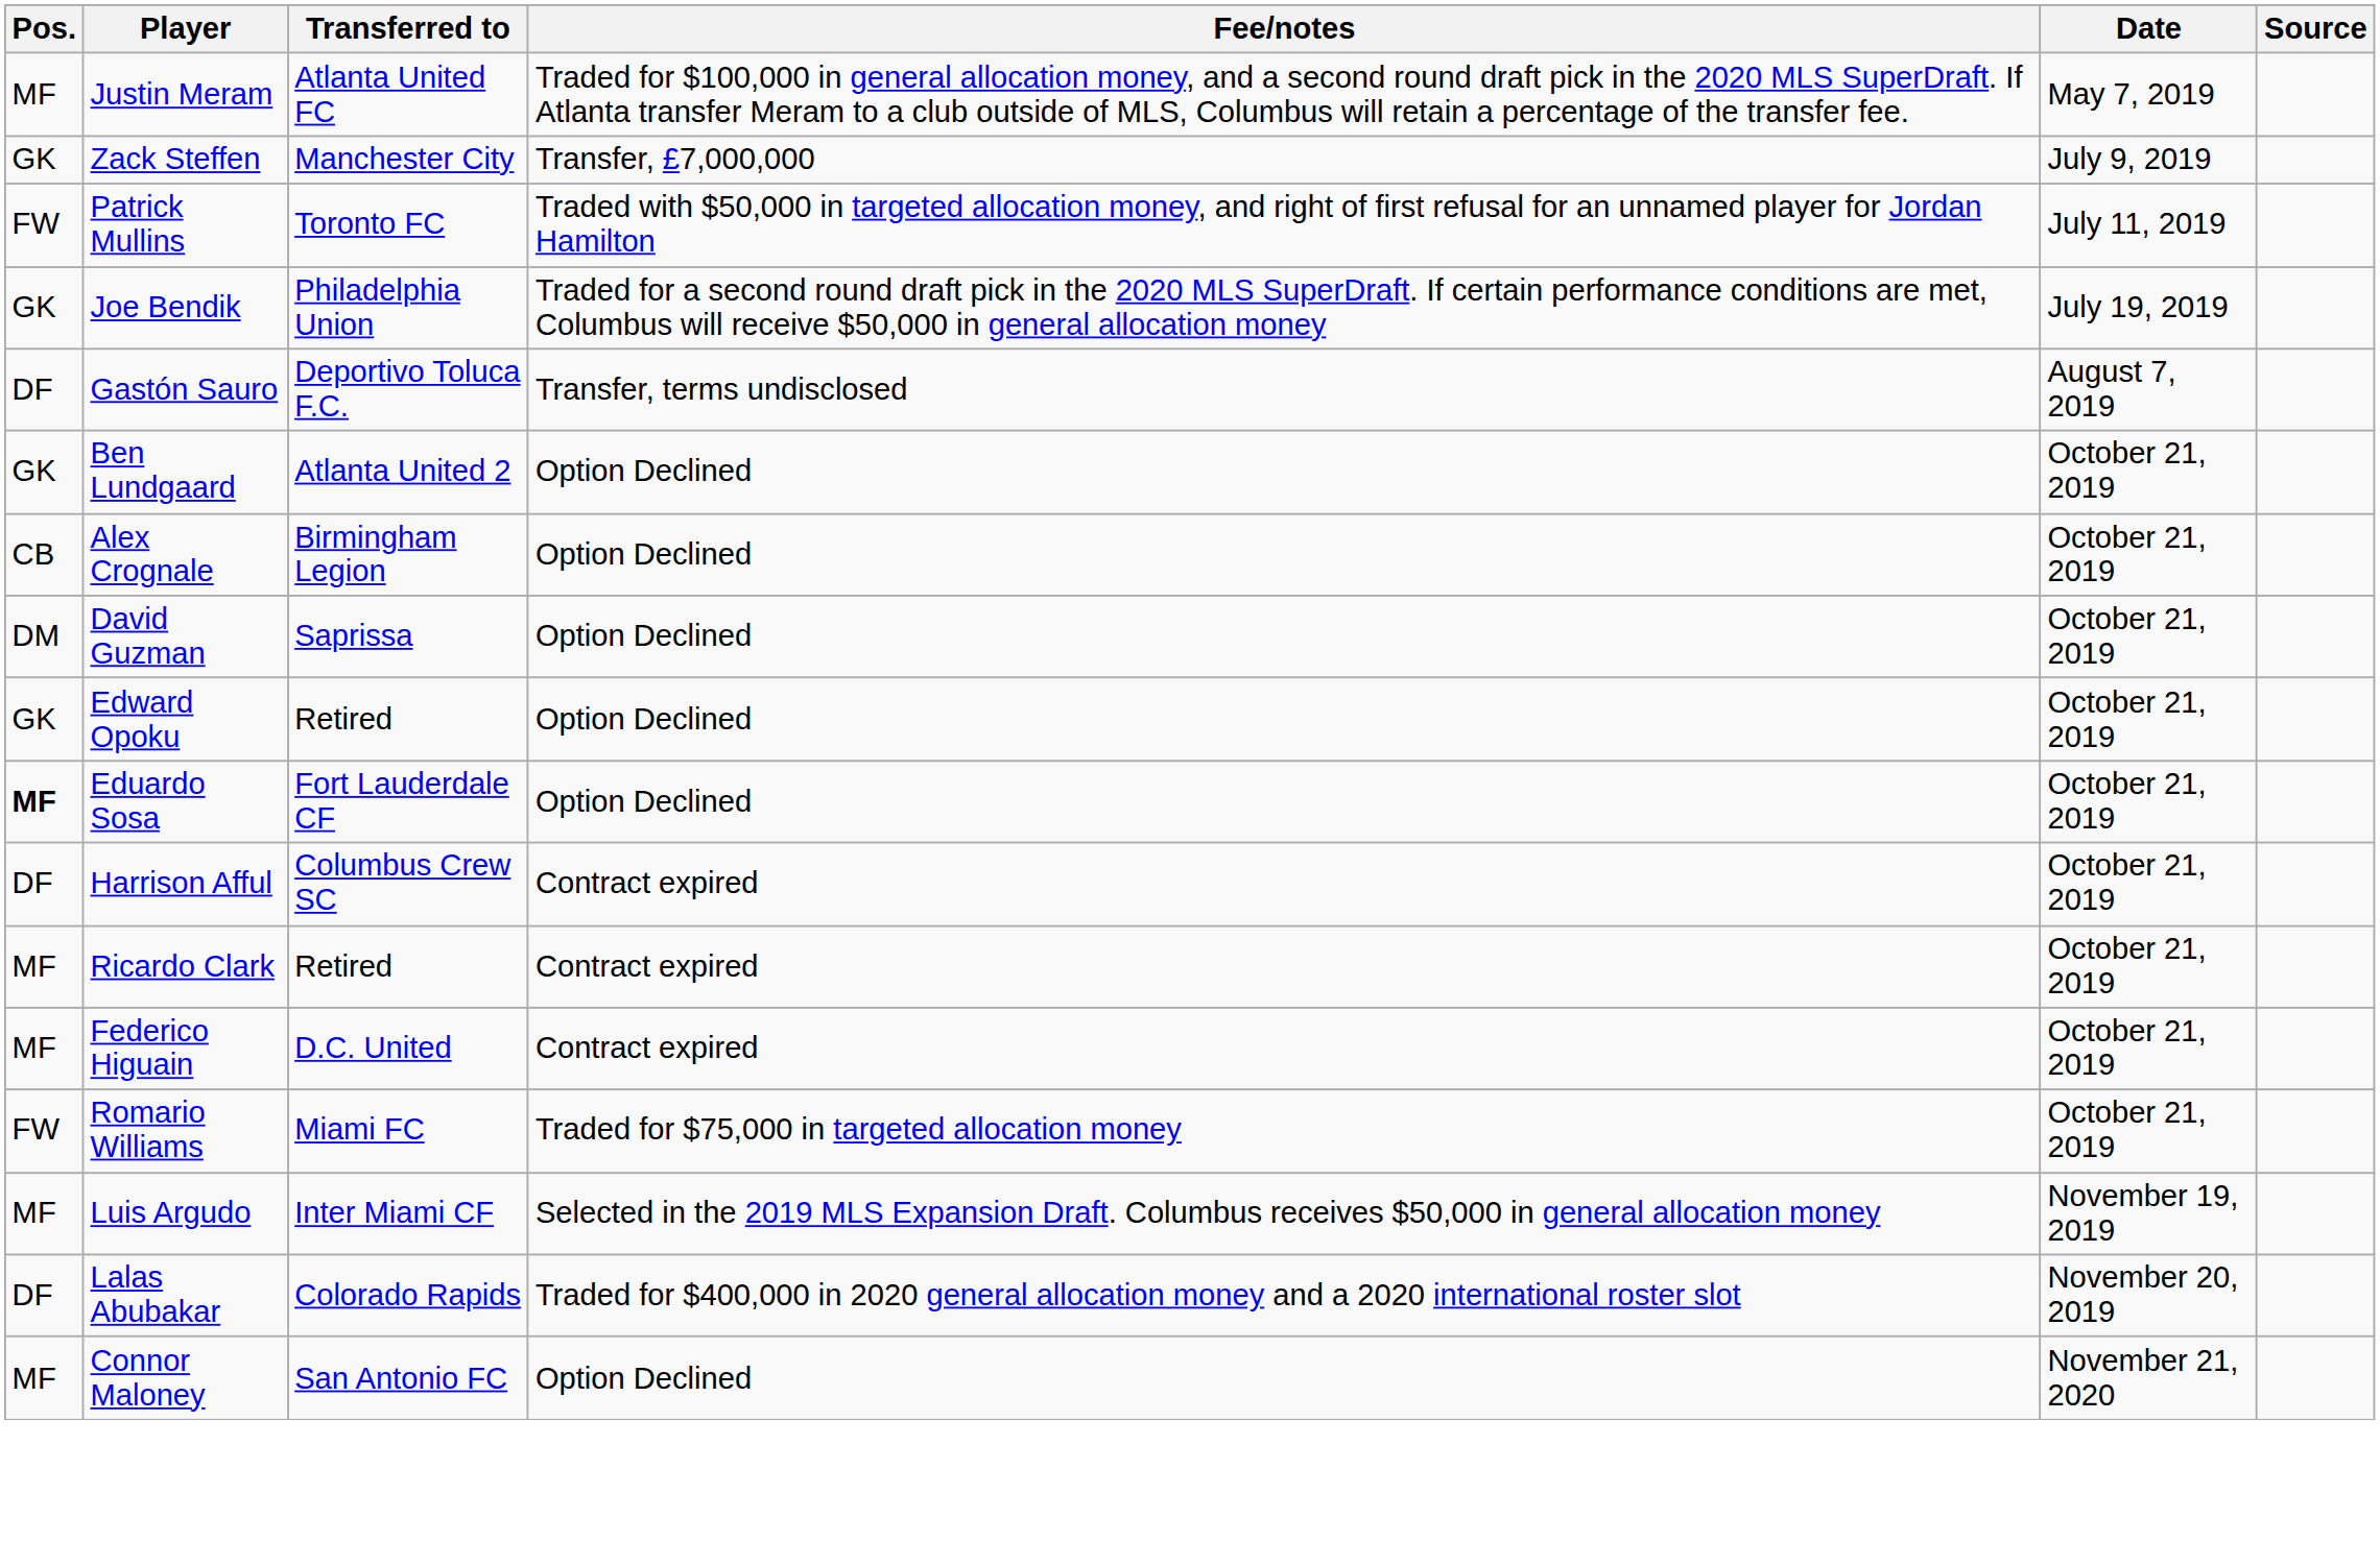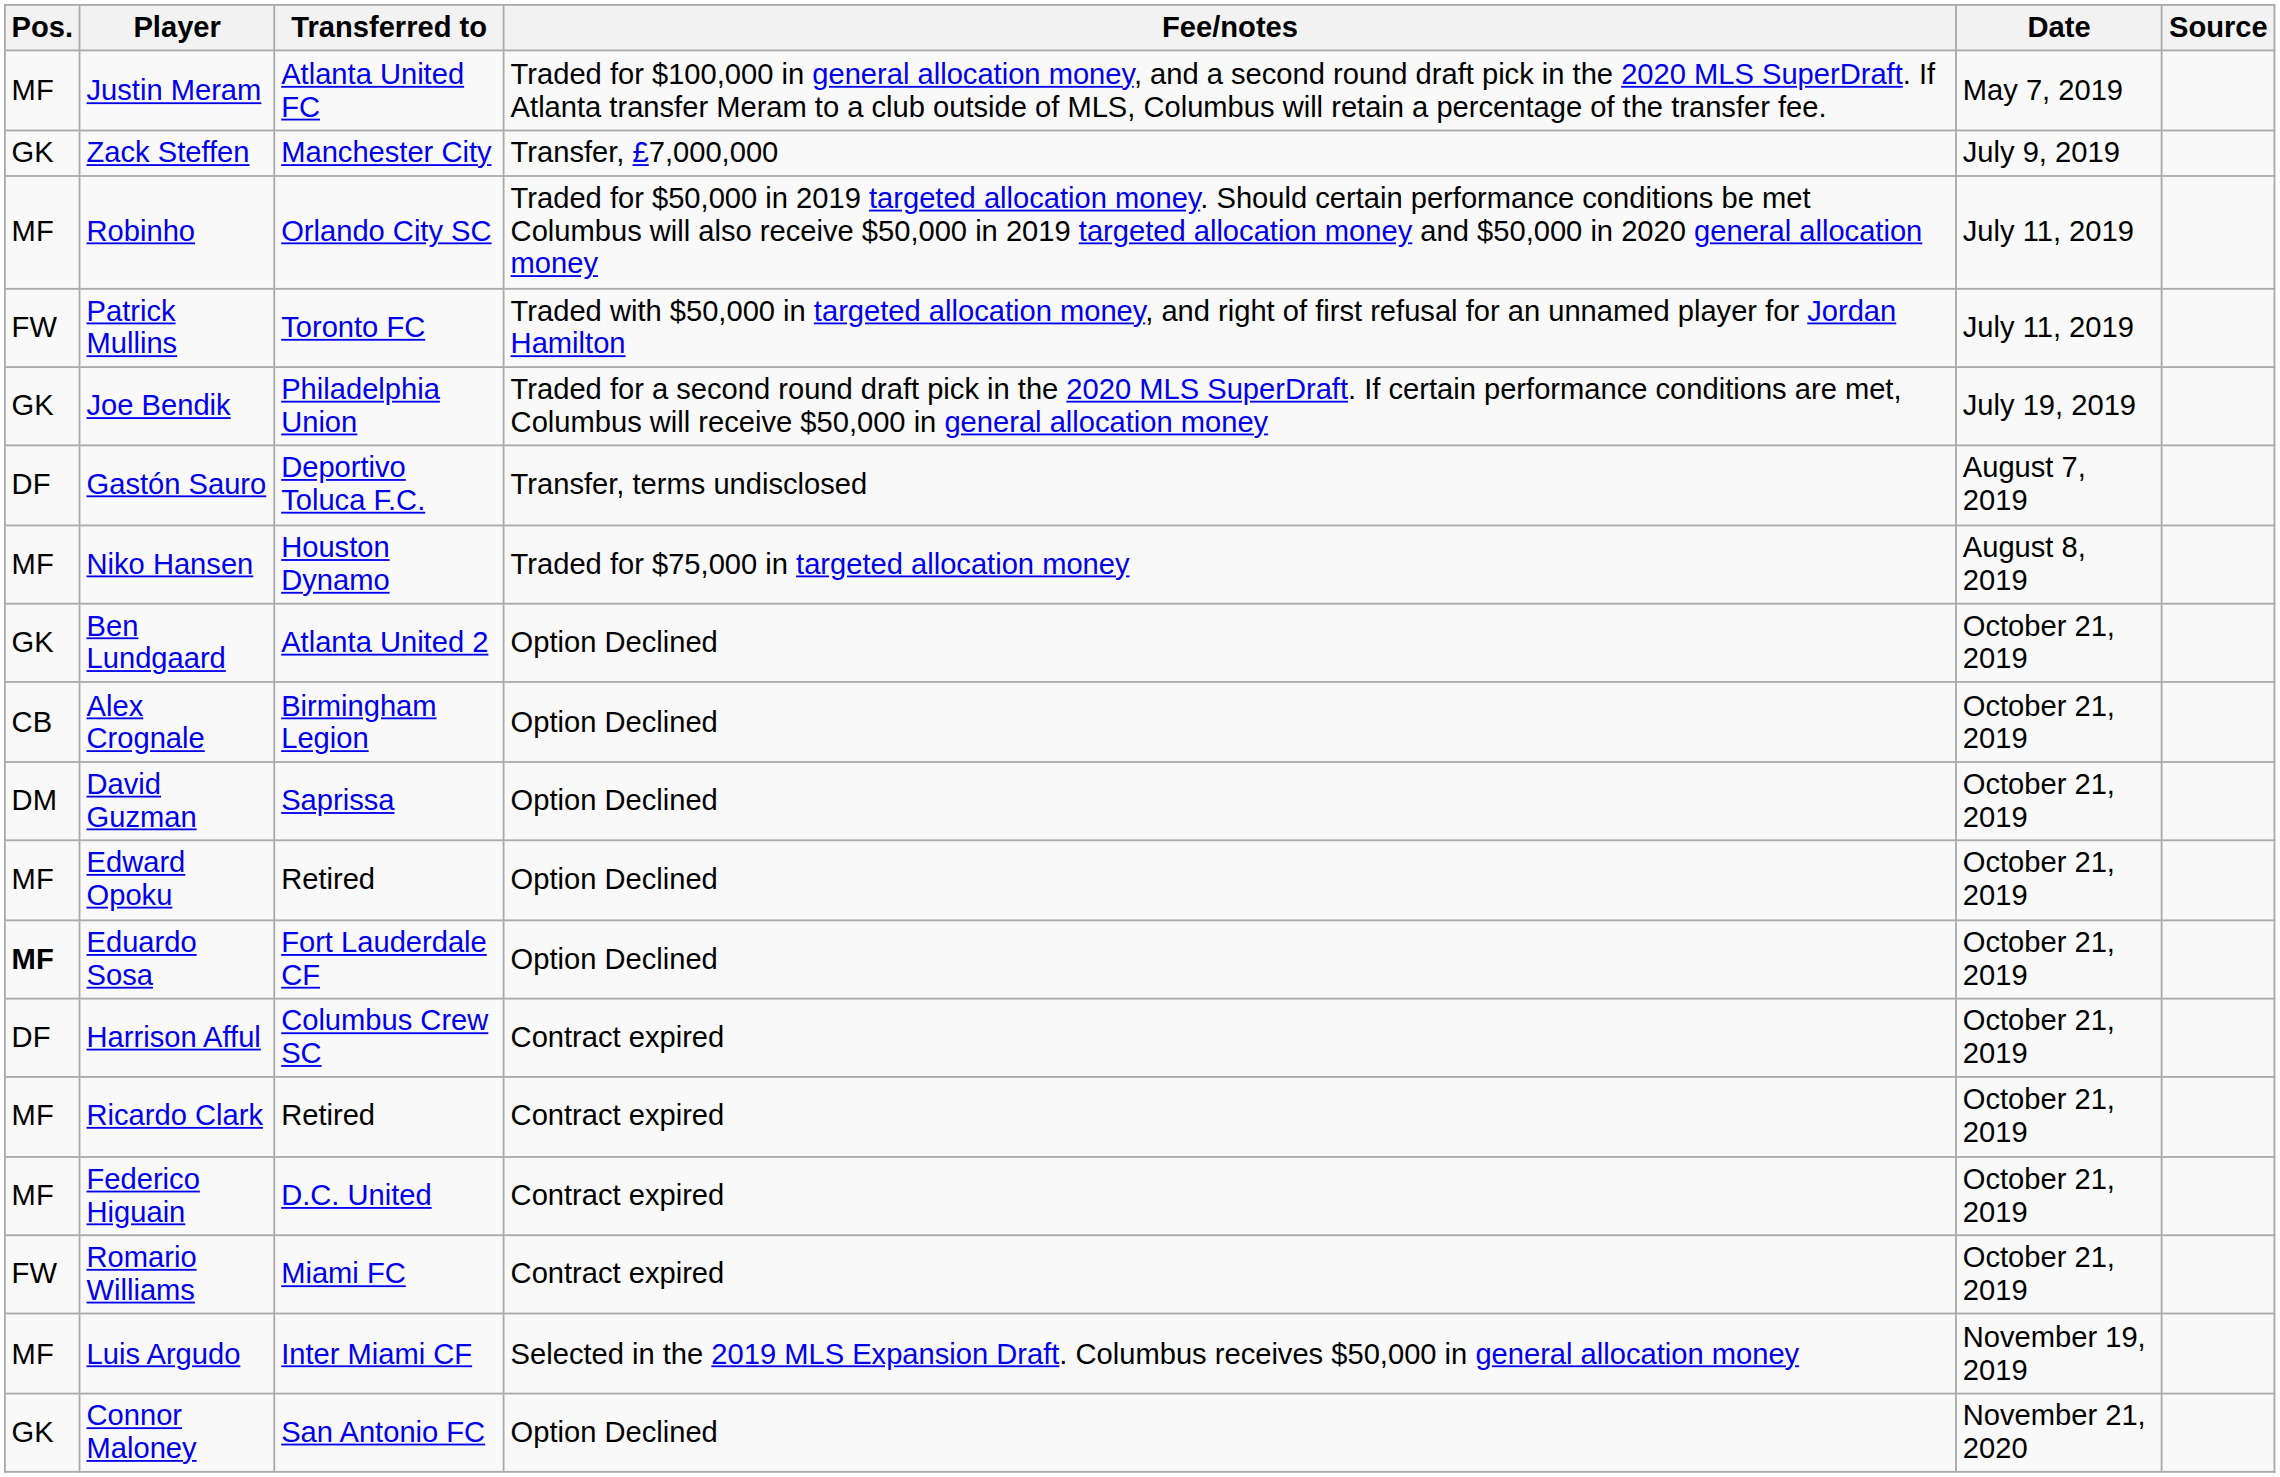+ row: MF | Robinho | Orlando City SC | Traded for $50,000 in 2019 targeted allocation money. Should certain performance conditions be met Columbus will also receive $50,000 in 2019 targeted allocation money and $50,000 in 2020 general allocation money | July 11, 2019
+ row: MF | Niko Hansen | Houston Dynamo | Traded for $75,000 in targeted allocation money | August 8, 2019
Edward Opoku | Pos.: GK -> MF
Romario Williams | Fee/notes: Traded for $75,000 in targeted allocation money -> Contract expired
- row: DF | Lalas Abubakar | Colorado Rapids | Traded for $400,000 in 2020 general allocation money and a 2020 international roster slot | November 20, 2019
Connor Maloney | Pos.: MF -> GK
